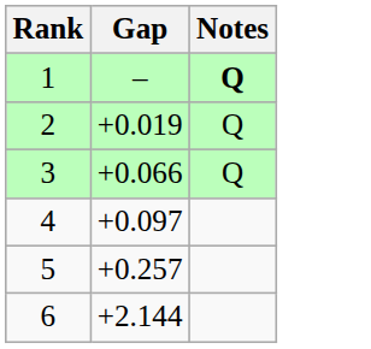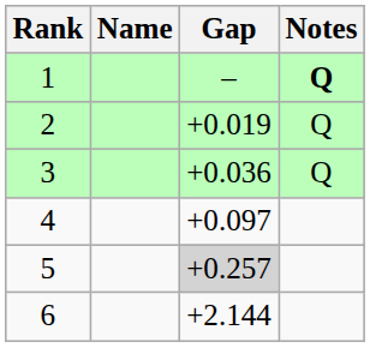+ column: Name
3 | Gap: +0.066 -> +0.036
5 | Gap: no background -> lightgrey background
